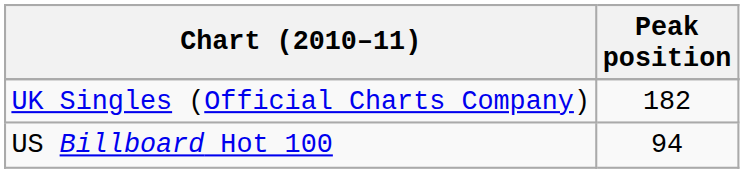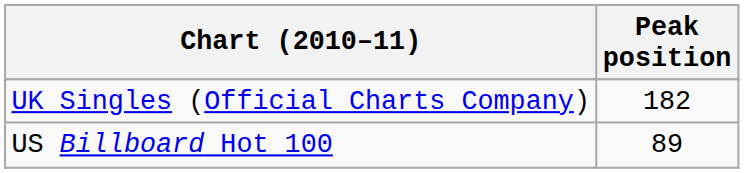US Billboard Hot 100 | Peak position: 94 -> 89
